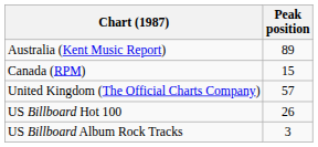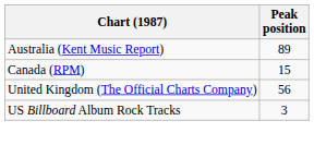United Kingdom (The Official Charts Company) | Peak position: 57 -> 56
- row: US Billboard Hot 100 | 26
